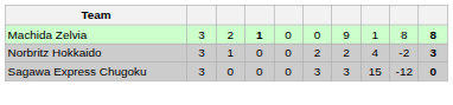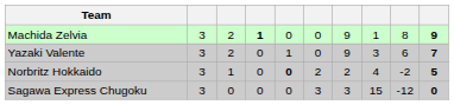Machida Zelvia | column 10: 8 -> 9
+ row: Yazaki Valente | 3 | 2 | 0 | 1 | 0 | 9 | 3 | 6 | 7
Norbritz Hokkaido | column 5: normal -> bold
Norbritz Hokkaido | column 10: 3 -> 5
